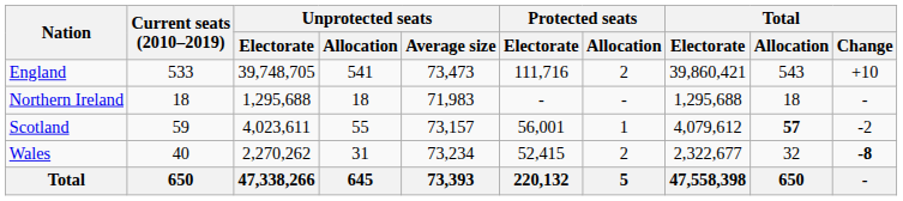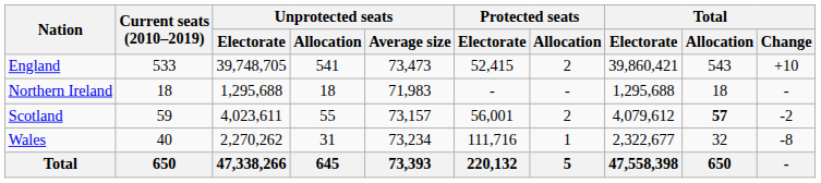England | Protected seats / Electorate: 111,716 -> 52,415
Scotland | Protected seats / Allocation: 1 -> 2
Wales | Protected seats / Electorate: 52,415 -> 111,716
Wales | Protected seats / Allocation: 2 -> 1
Wales | Total / Change: bold -> normal
